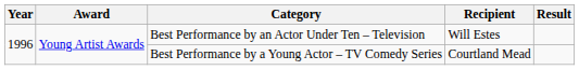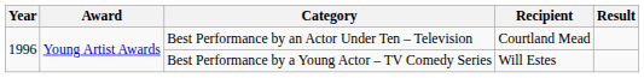Best Performance by an Actor Under Ten – Television | Recipient: Will Estes -> Courtland Mead
Best Performance by a Young Actor – TV Comedy Series | Recipient: Courtland Mead -> Will Estes
